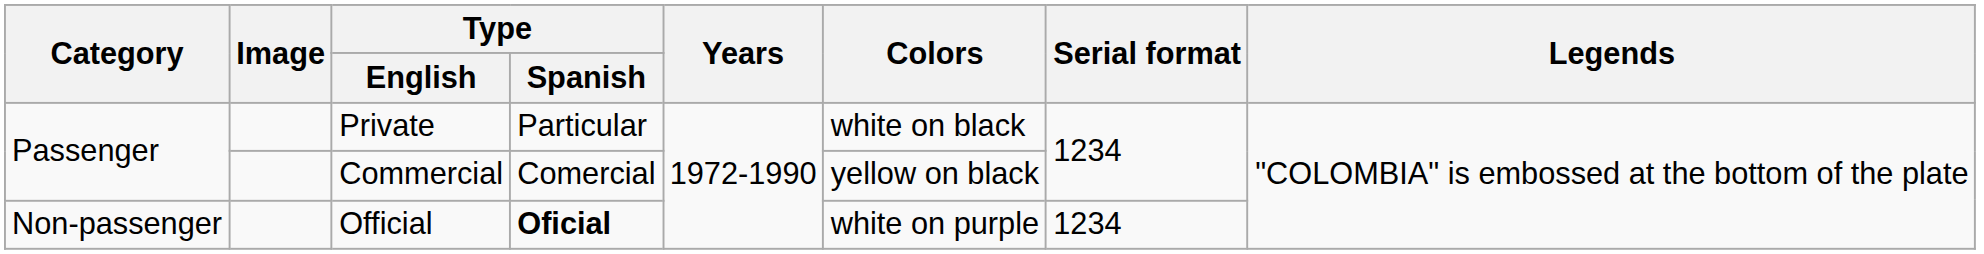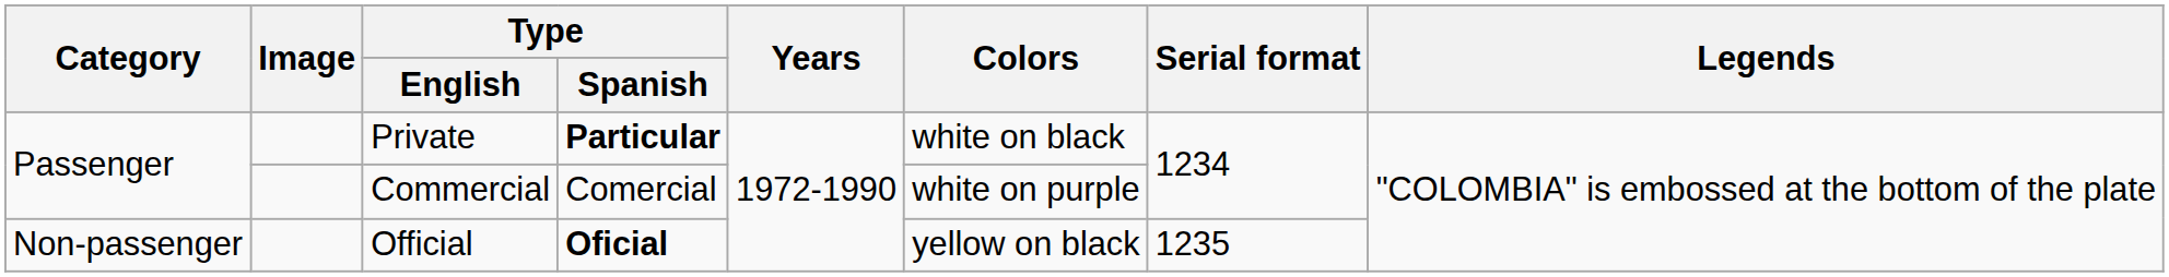Private | Type / Spanish: normal -> bold
Commercial | Colors: yellow on black -> white on purple
Official | Colors: white on purple -> yellow on black
Official | Serial format: 1234 -> 1235
